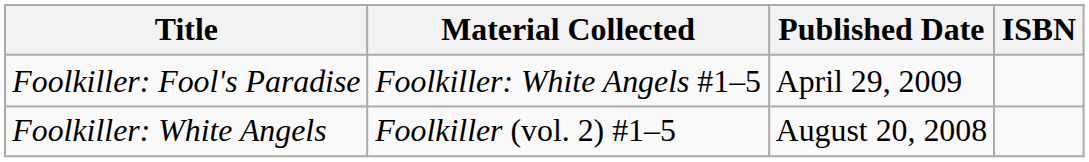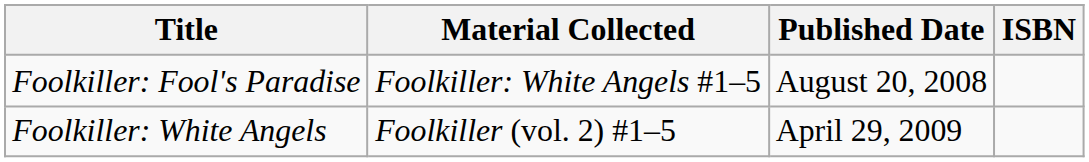Foolkiller: Fool's Paradise | Published Date: April 29, 2009 -> August 20, 2008
Foolkiller: White Angels | Published Date: August 20, 2008 -> April 29, 2009
